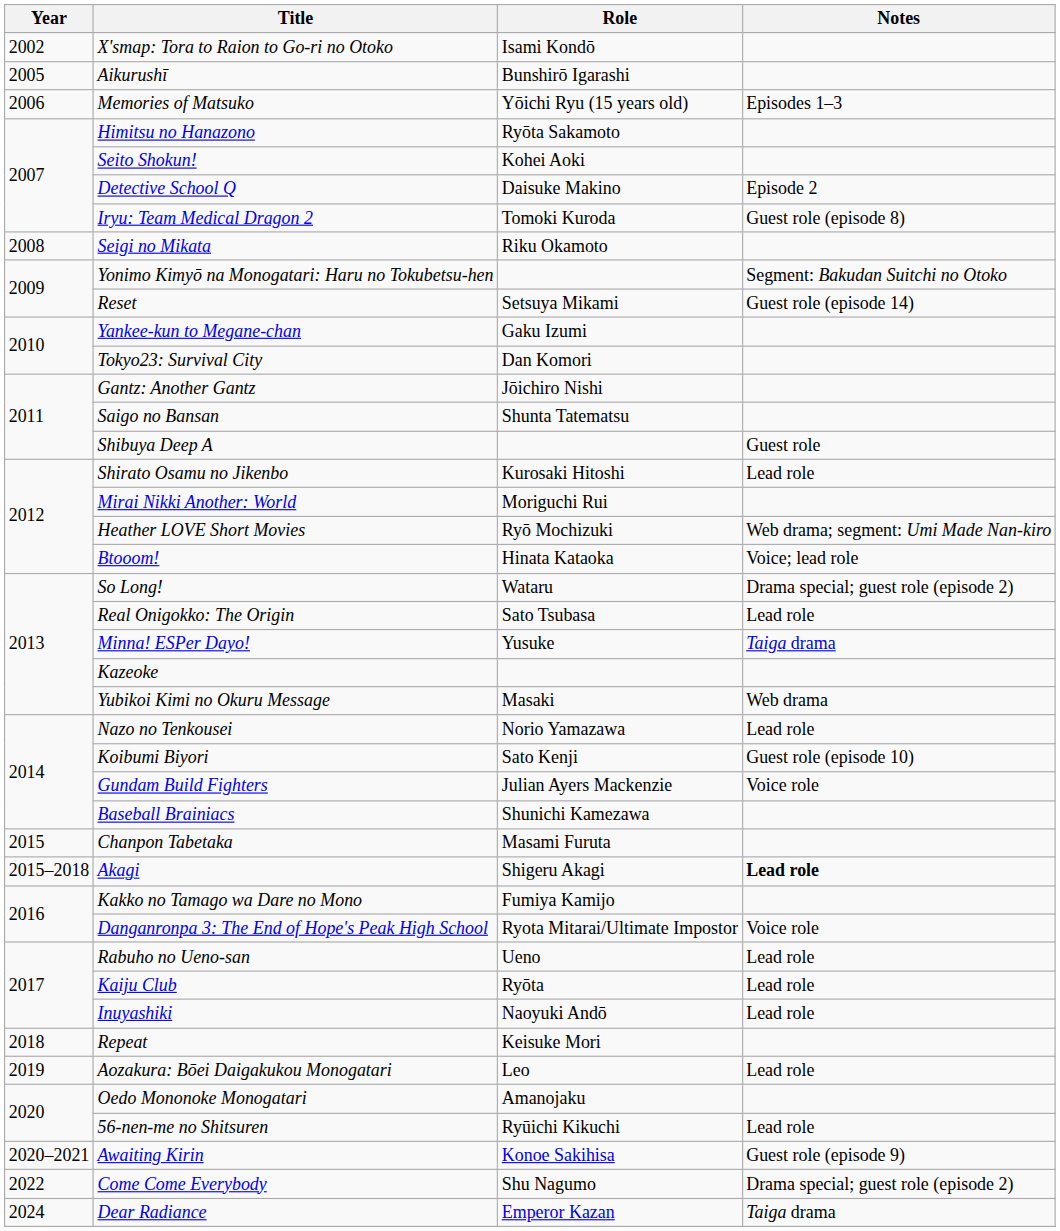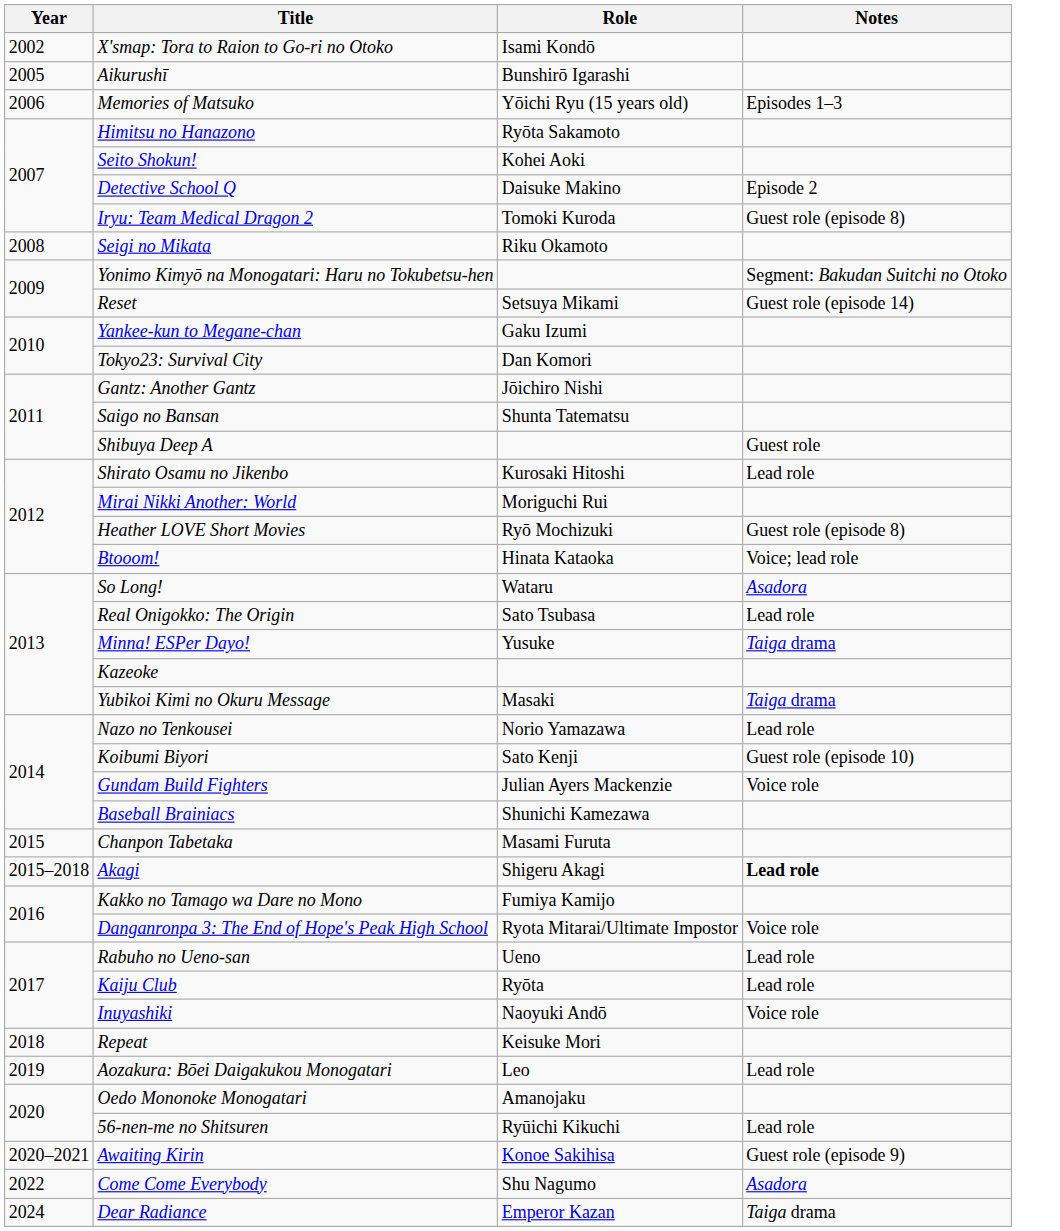Heather LOVE Short Movies | Notes: Web drama; segment: Umi Made Nan-kiro -> Guest role (episode 8)
So Long! | Notes: Drama special; guest role (episode 2) -> Asadora
Yubikoi Kimi no Okuru Message | Notes: Web drama -> Taiga drama
Inuyashiki | Notes: Lead role -> Voice role
Come Come Everybody | Notes: Drama special; guest role (episode 2) -> Asadora
